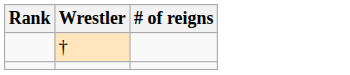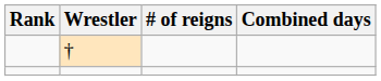+ column: Combined days
